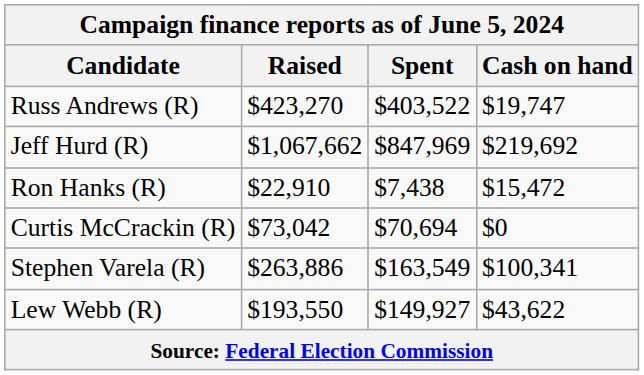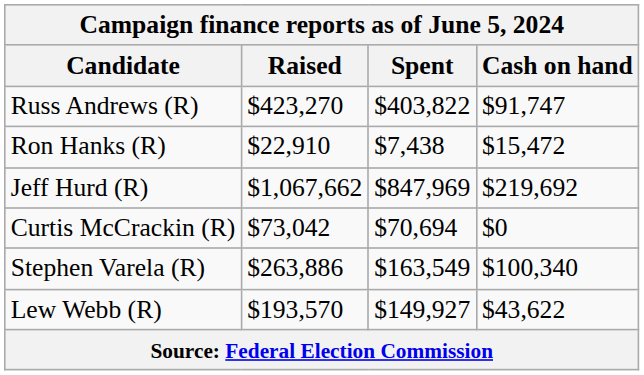Russ Andrews (R) | Spent: $403,522 -> $403,822
Russ Andrews (R) | Cash on hand: $19,747 -> $91,747
rows swapped: Ron Hanks (R) <-> Jeff Hurd (R)
Stephen Varela (R) | Cash on hand: $100,341 -> $100,340
Lew Webb (R) | Raised: $193,550 -> $193,570
